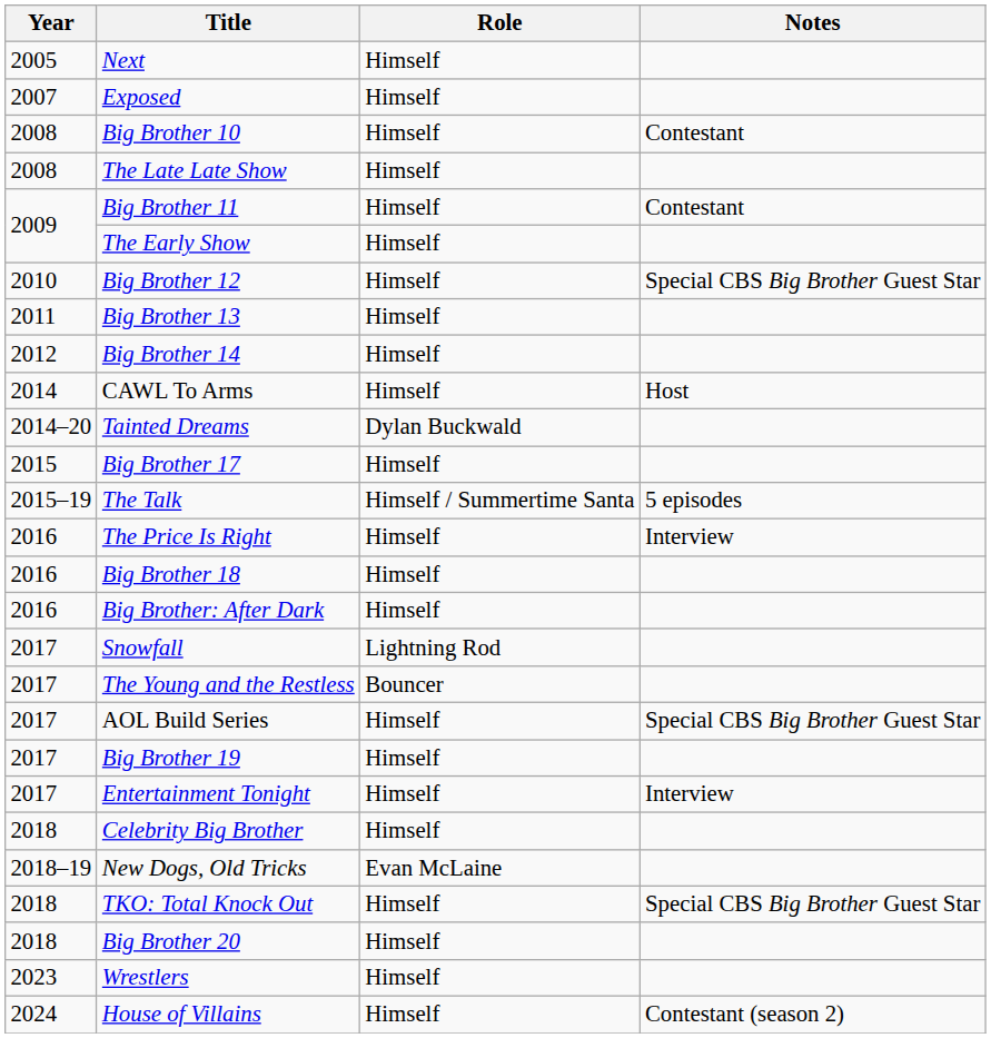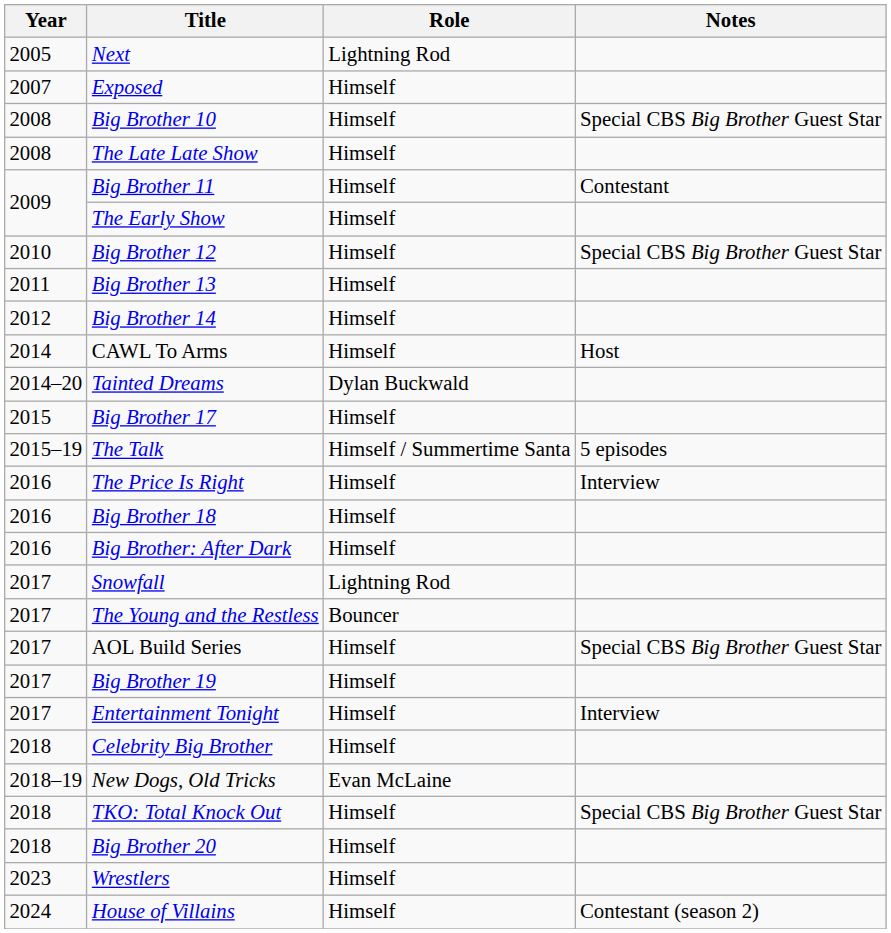Next | Role: Himself -> Lightning Rod
Big Brother 10 | Notes: Contestant -> Special CBS Big Brother Guest Star
